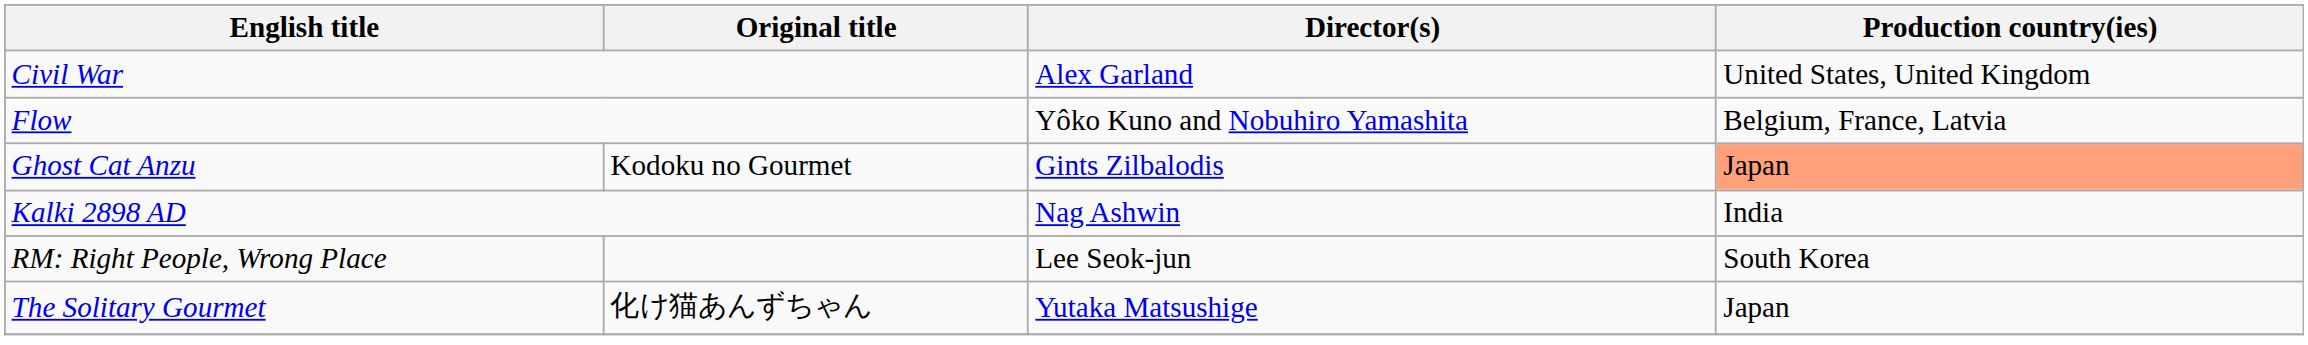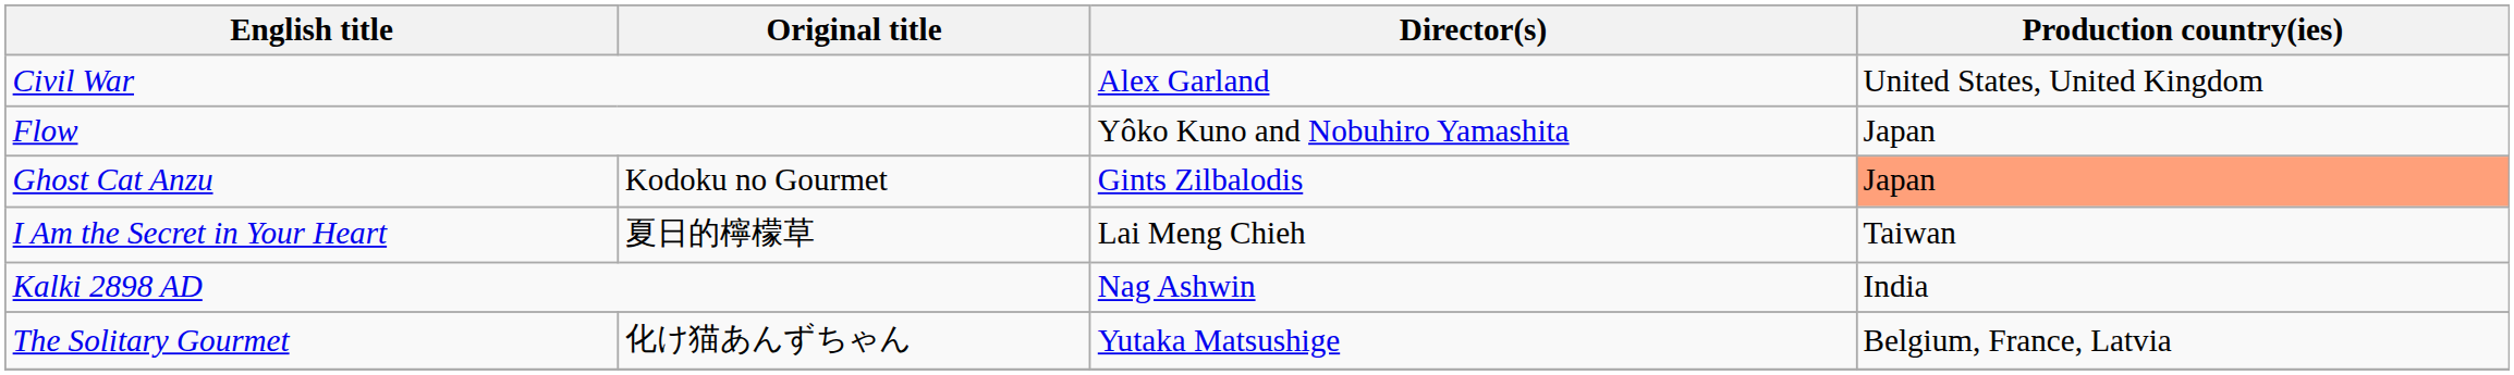Flow | Production country(ies): Belgium, France, Latvia -> Japan
+ row: I Am the Secret in Your Heart | 夏日的檸檬草 | Lai Meng Chieh | Taiwan
- row: RM: Right People, Wrong Place | Lee Seok-jun | South Korea
The Solitary Gourmet | Production country(ies): Japan -> Belgium, France, Latvia
